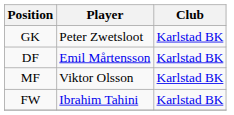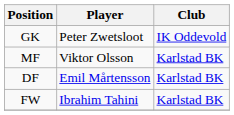GK | Club: Karlstad BK -> IK Oddevold
rows swapped: DF <-> MF
